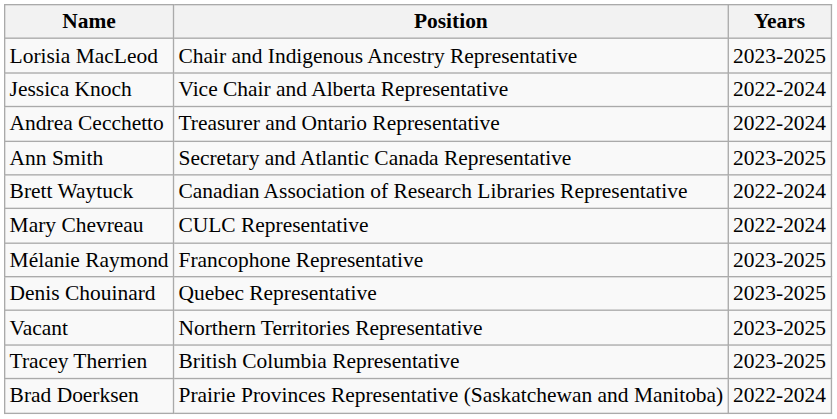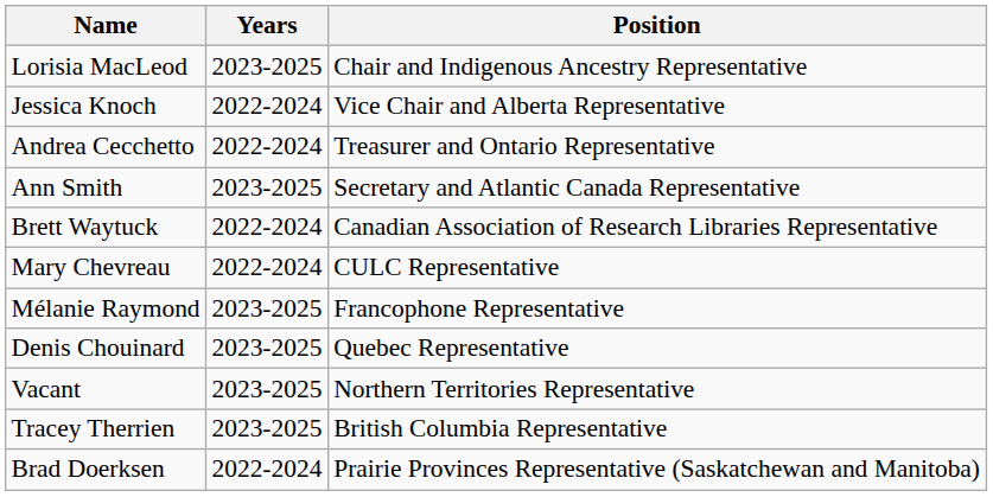columns swapped: Position <-> Years
